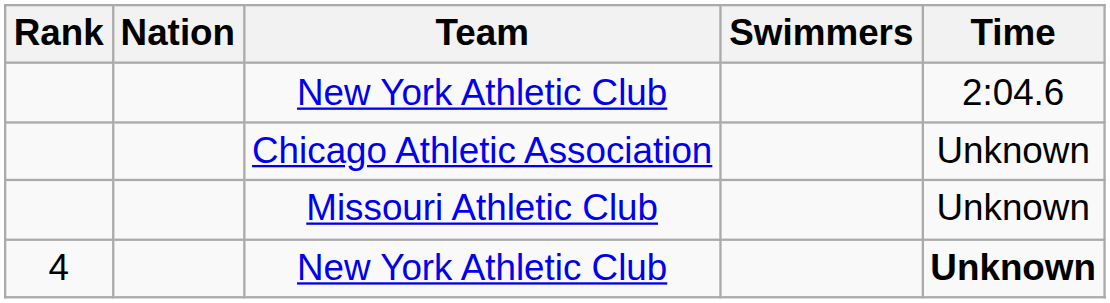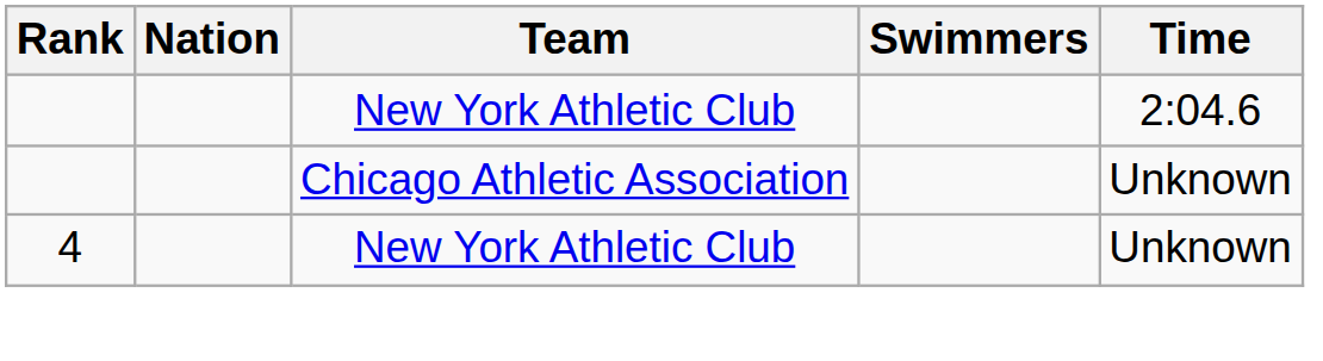- row: Missouri Athletic Club | Unknown
4 / New York Athletic Club | Time: bold -> normal
